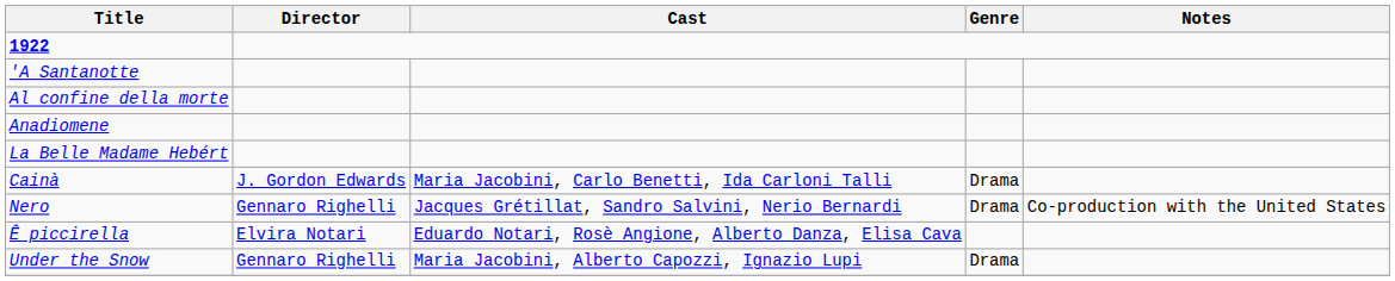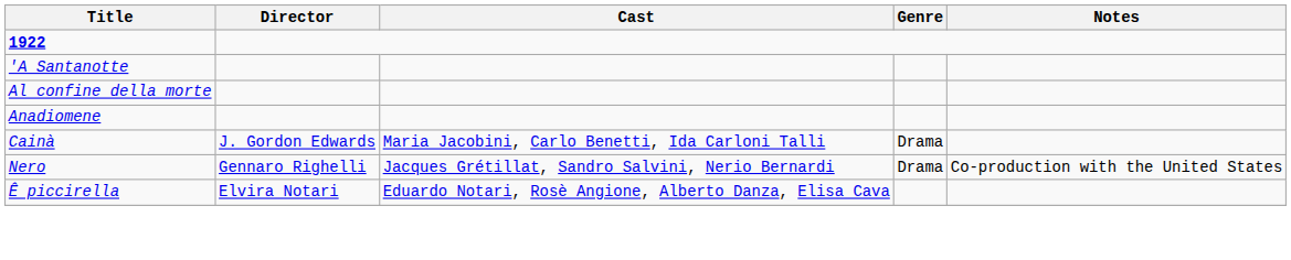- row: La Belle Madame Hebért
- row: Under the Snow | Gennaro Righelli | Maria Jacobini, Alberto Capozzi, Ignazio Lupi | Drama
